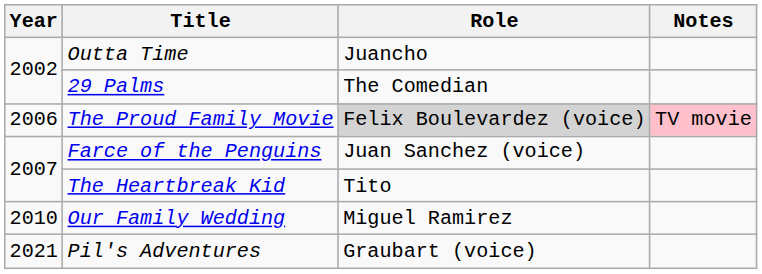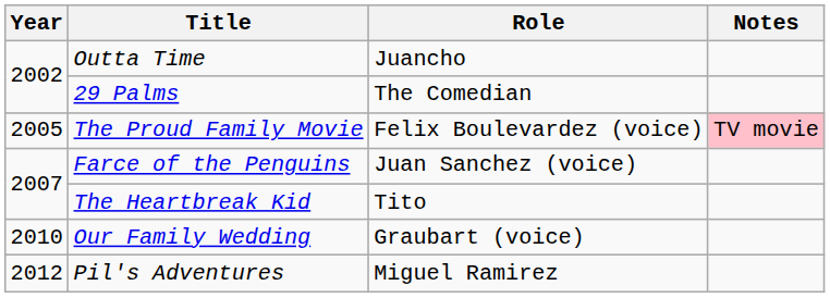The Proud Family Movie | Year: 2006 -> 2005
The Proud Family Movie | Role: lightgrey background -> no background
Our Family Wedding | Role: Miguel Ramirez -> Graubart (voice)
Pil's Adventures | Year: 2021 -> 2012
Pil's Adventures | Role: Graubart (voice) -> Miguel Ramirez
